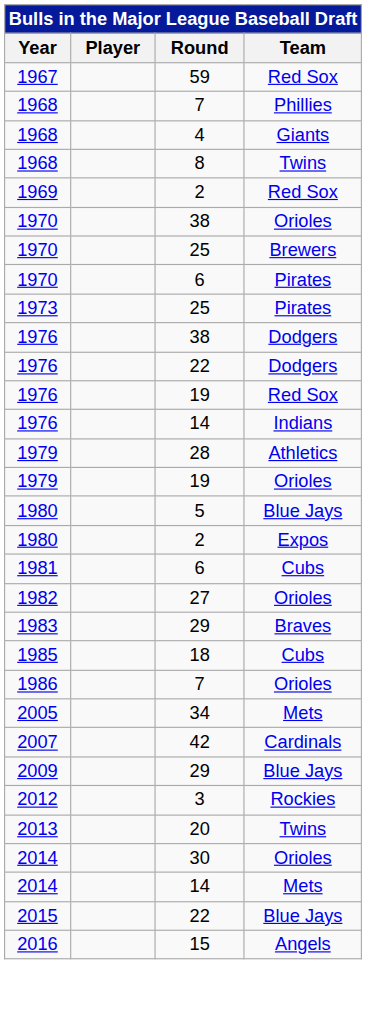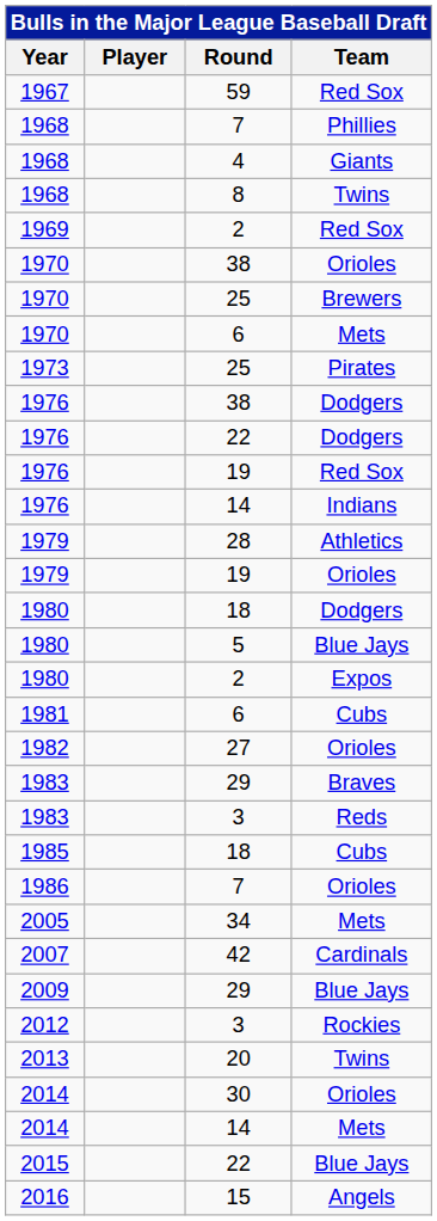1970 / 6 | Team: Pirates -> Mets
+ row: 1980 | 18 | Dodgers
+ row: 1983 | 3 | Reds
